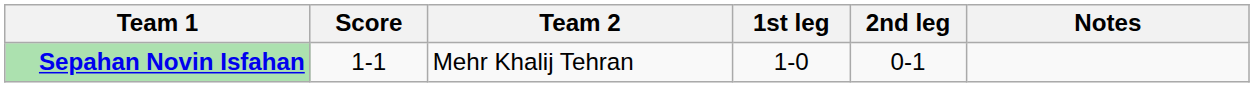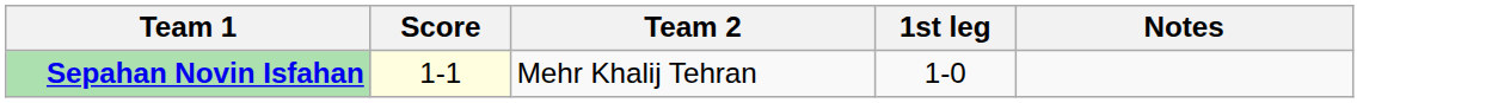- column: 2nd leg | 0-1
Sepahan Novin Isfahan | Score: no background -> lightyellow background
